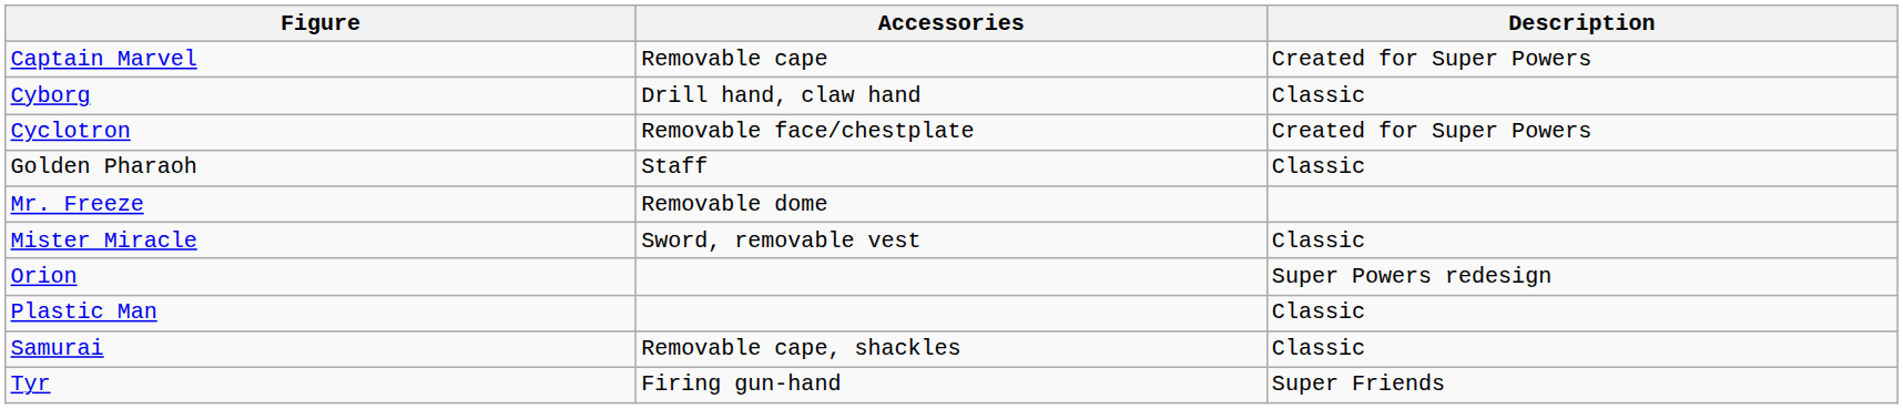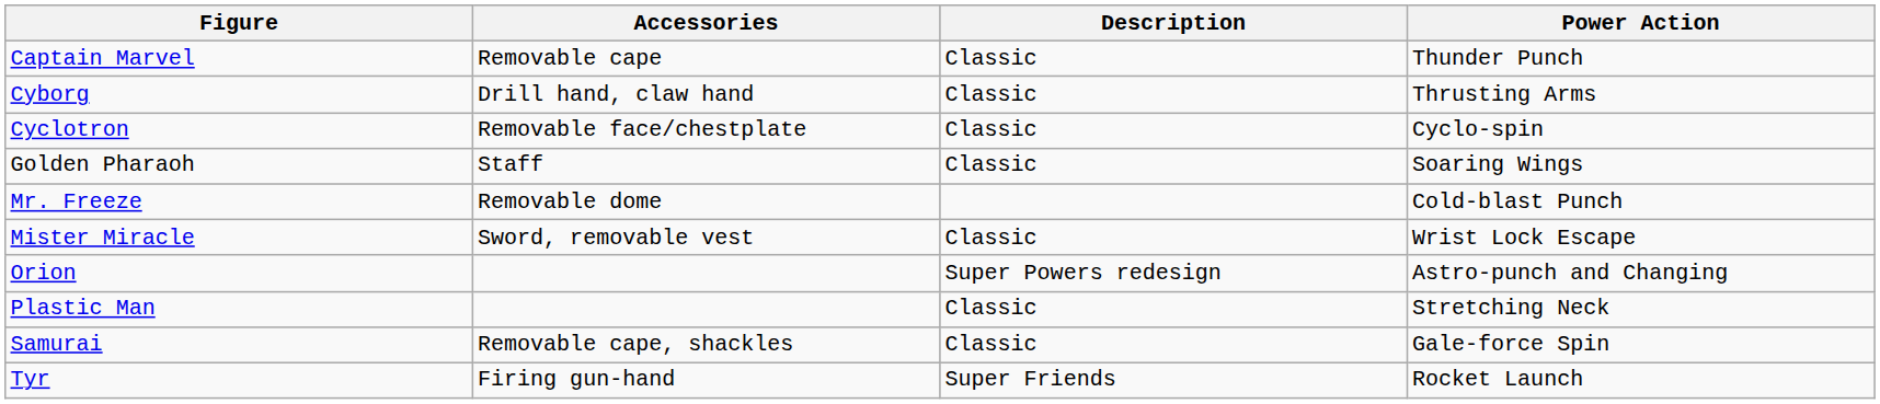+ column: Power Action | Thunder Punch | Thrusting Arms | Cyclo-spin | Soaring Wings | Cold-blast Punch | Wrist Lock Escape | Astro-punch and Changing | Stretching Neck | Gale-force Spin | Rocket Launch
Captain Marvel | Description: Created for Super Powers -> Classic
Cyclotron | Description: Created for Super Powers -> Classic
